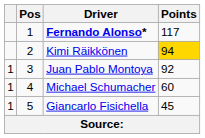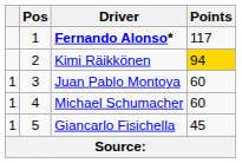Juan Pablo Montoya | Points: 92 -> 60
